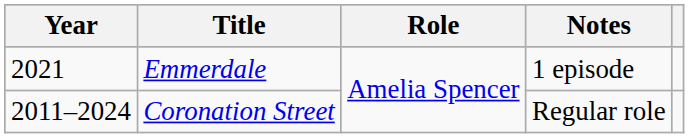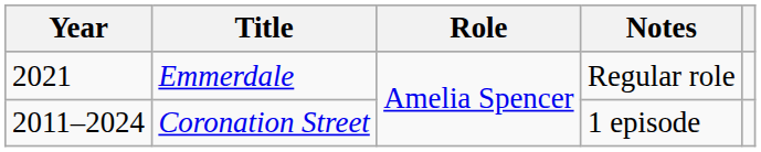Emmerdale | Notes: 1 episode -> Regular role
Coronation Street | Notes: Regular role -> 1 episode
